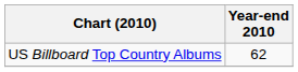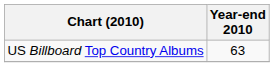US Billboard Top Country Albums | Year-end 2010: 62 -> 63
